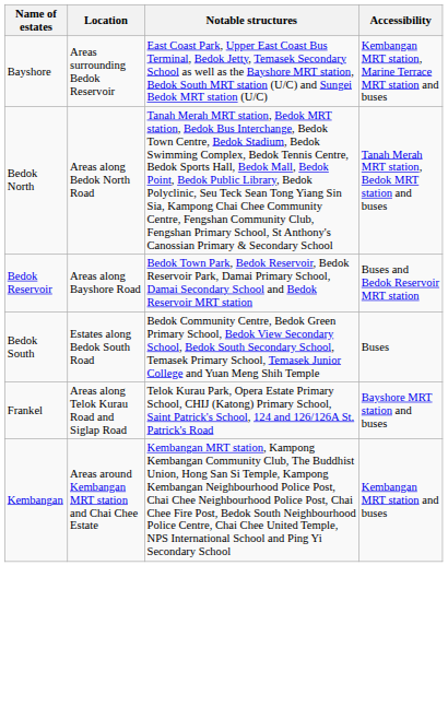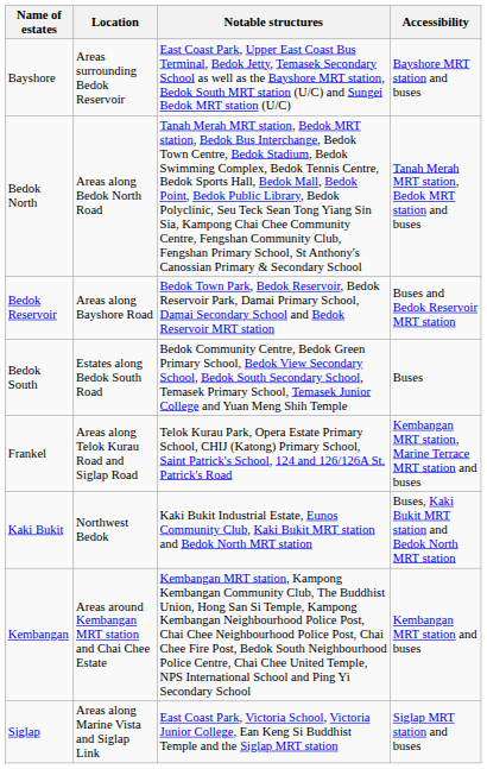Bayshore | Accessibility: Kembangan MRT station, Marine Terrace MRT station and buses -> Bayshore MRT station and buses
Frankel | Accessibility: Bayshore MRT station and buses -> Kembangan MRT station, Marine Terrace MRT station and buses
+ row: Kaki Bukit | Northwest Bedok | Kaki Bukit Industrial Estate, Eunos Community Club, Kaki Bukit MRT station and Bedok North MRT station | Buses, Kaki Bukit MRT station and Bedok North MRT station
+ row: Siglap | Areas along Marine Vista and Siglap Link | East Coast Park, Victoria School, Victoria Junior College, Ean Keng Si Buddhist Temple and the Siglap MRT station | Siglap MRT station and buses
